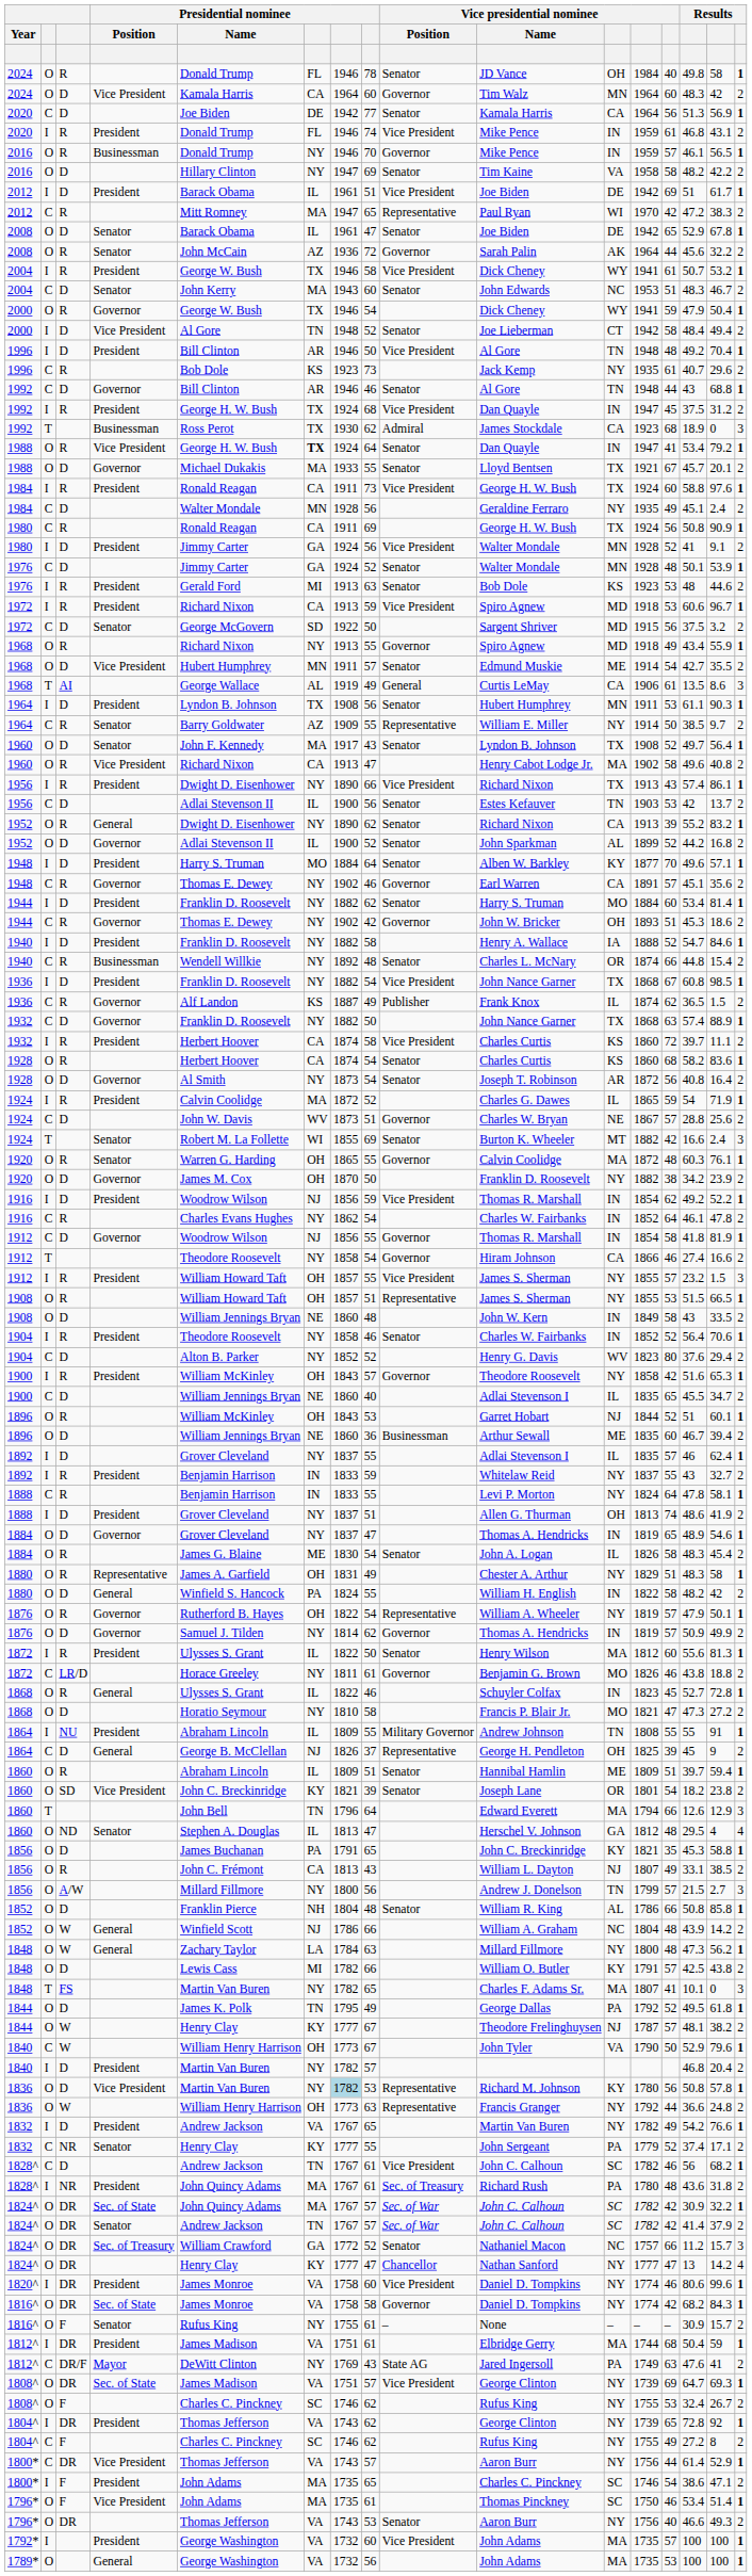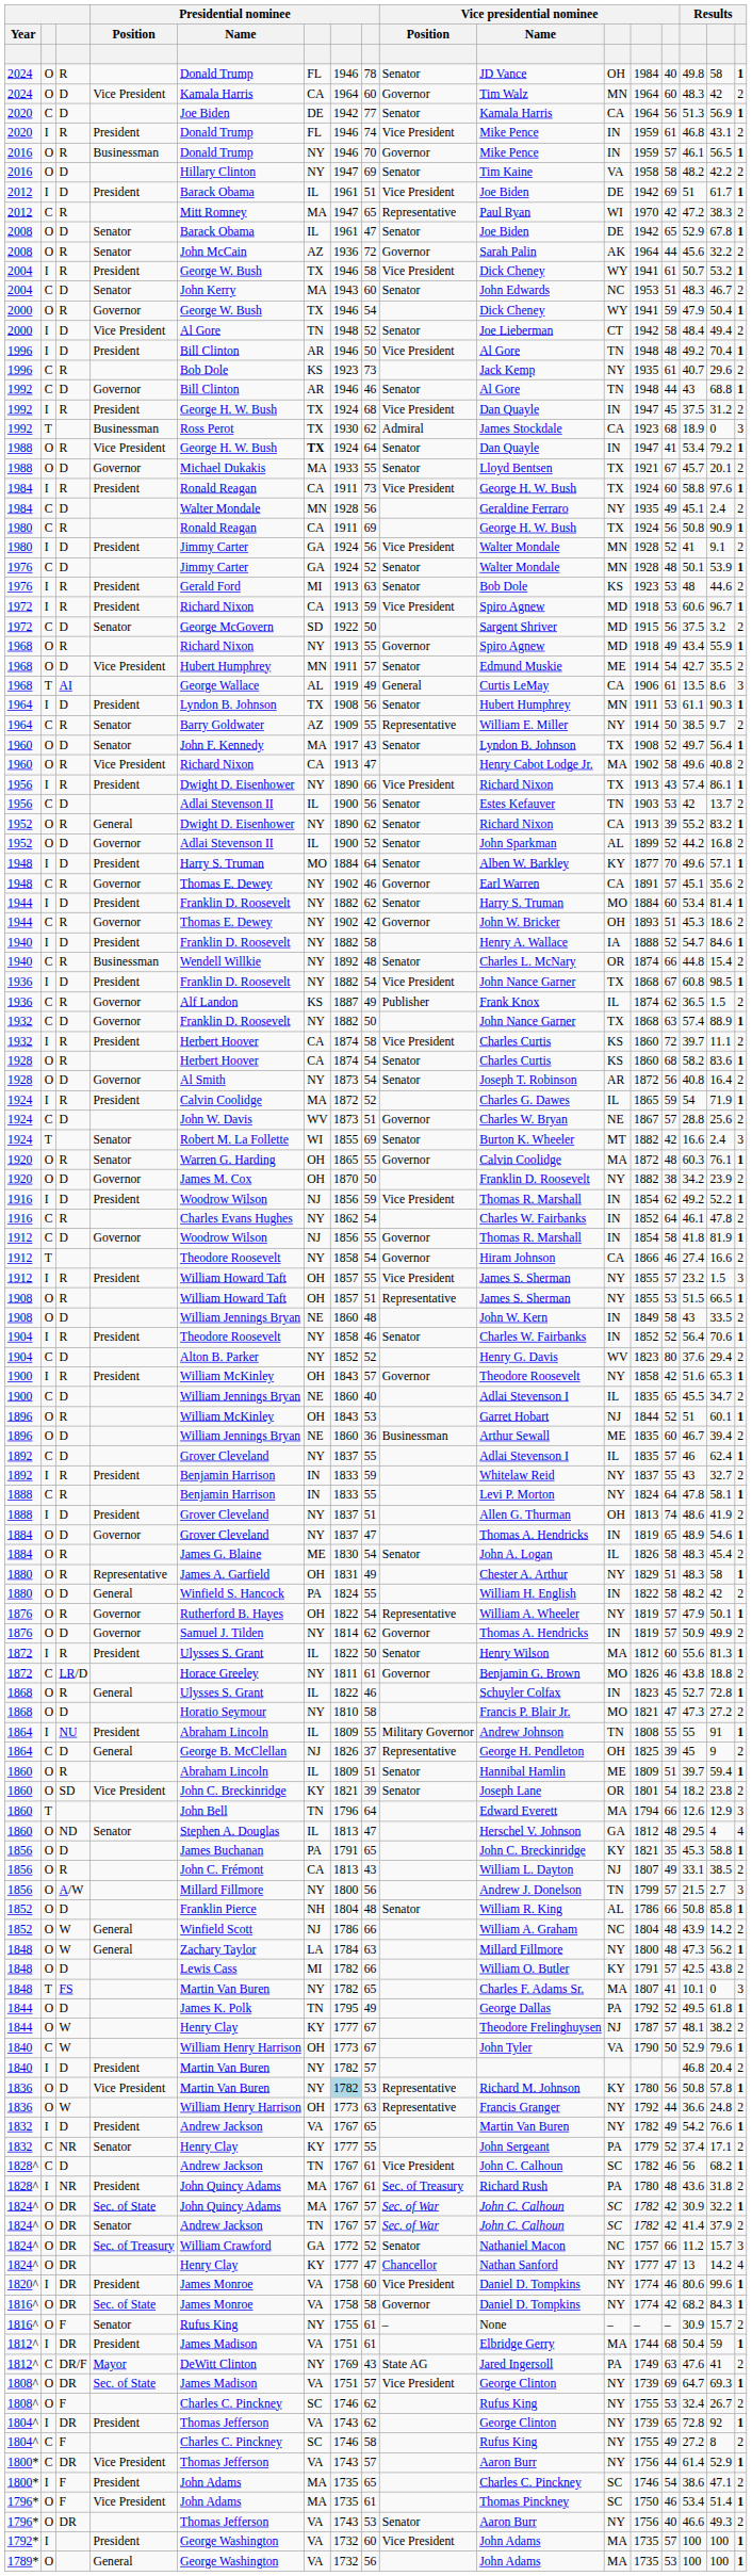1892 / D | column 2: I -> C
1804^ / F | column 8: 62 -> 58
